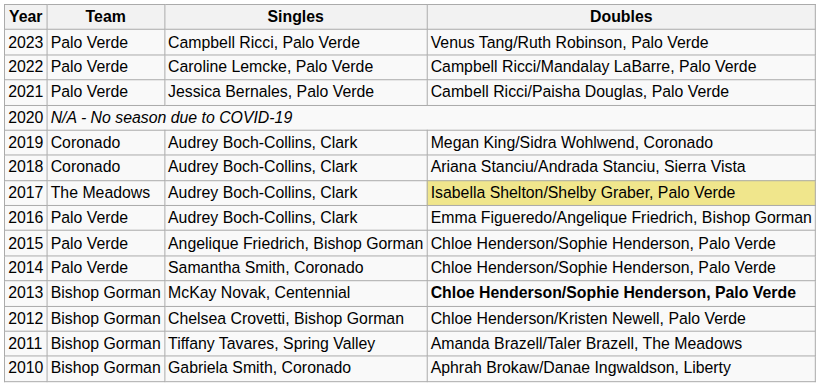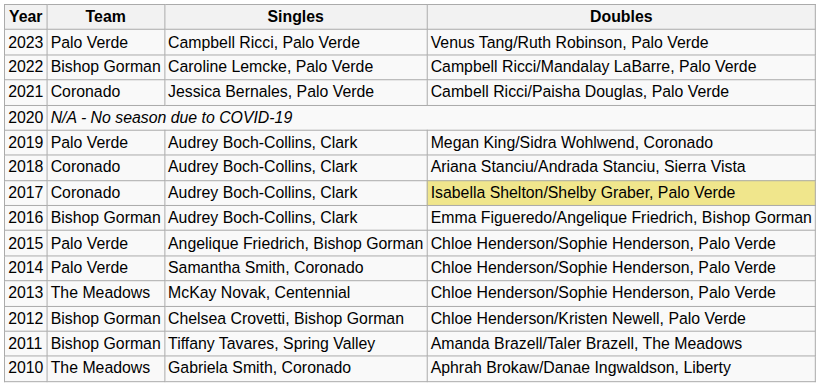2022 | Team: Palo Verde -> Bishop Gorman
2021 | Team: Palo Verde -> Coronado
2019 | Team: Coronado -> Palo Verde
2017 | Team: The Meadows -> Coronado
2016 | Team: Palo Verde -> Bishop Gorman
2013 | Team: Bishop Gorman -> The Meadows
2013 | Doubles: bold -> normal
2010 | Team: Bishop Gorman -> The Meadows
